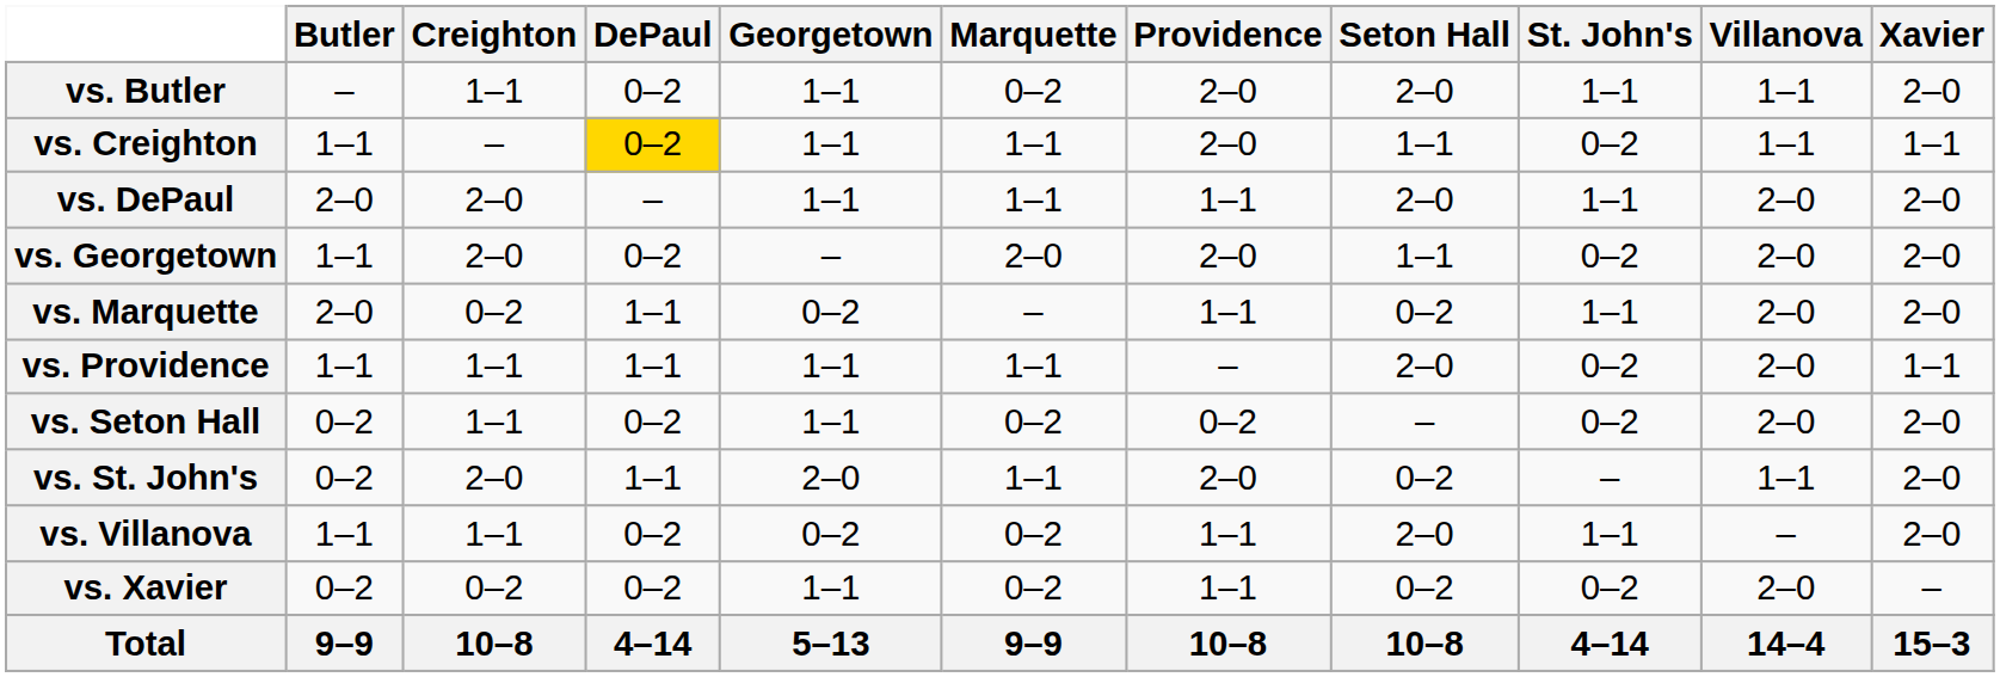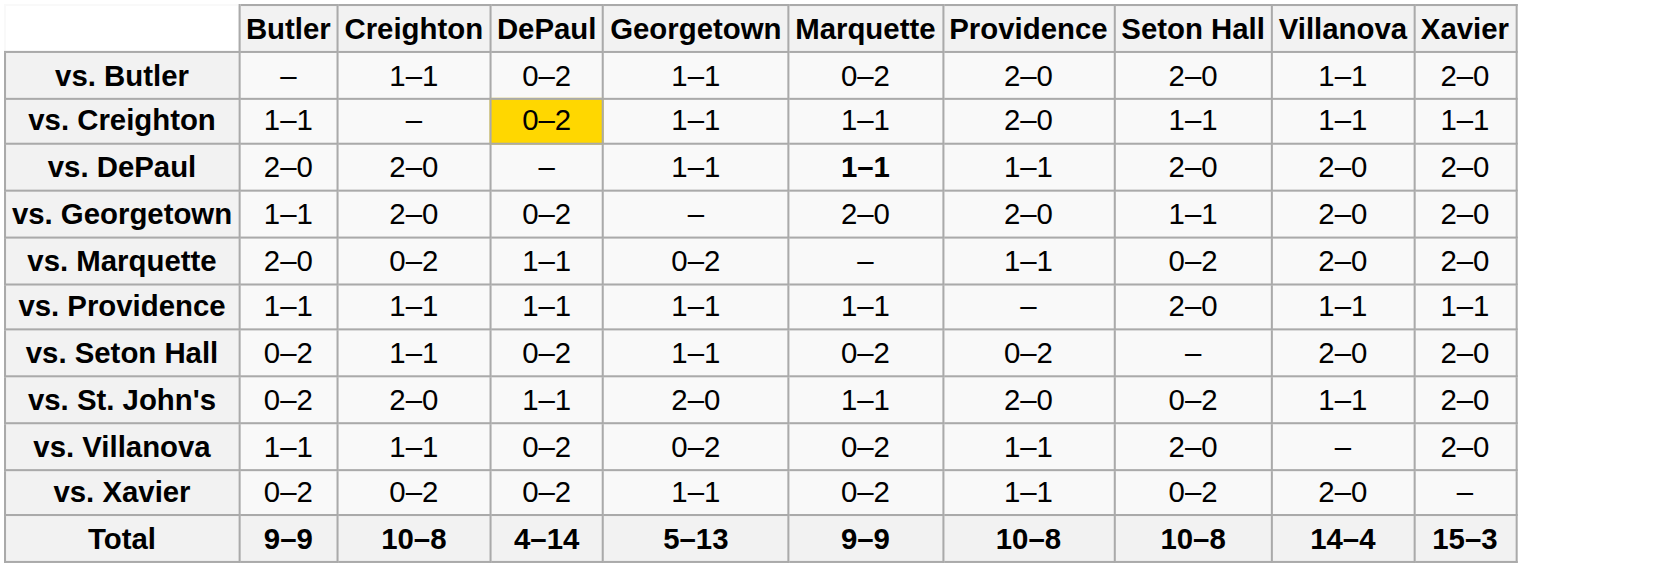- column: St. John's | 1–1 | 0–2 | 1–1 | 0–2 | 1–1 | 0–2 | 0–2 | – | 1–1 | 0–2 | 4–14
vs. DePaul | Marquette: normal -> bold
vs. Providence | Villanova: 2–0 -> 1–1
